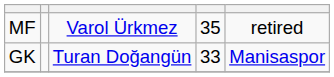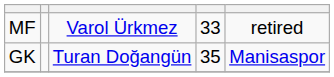MF | column 4: 35 -> 33
GK | column 4: 33 -> 35
